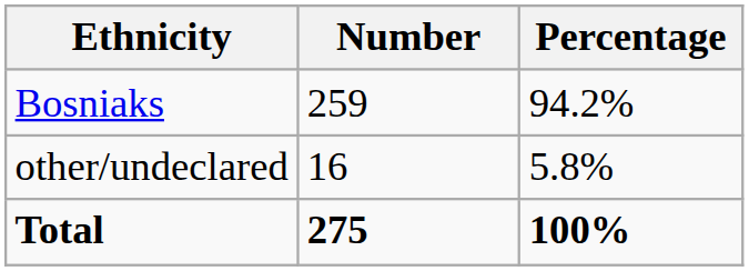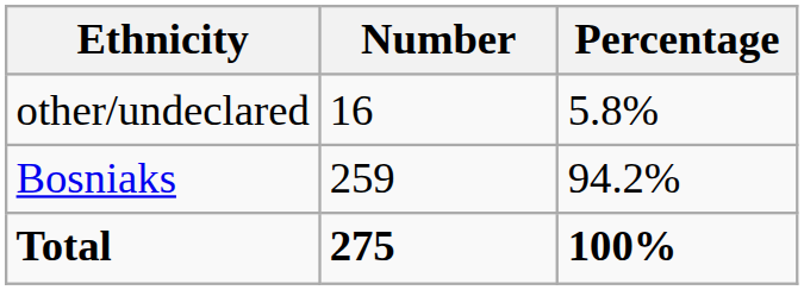rows swapped: Bosniaks <-> other/undeclared
